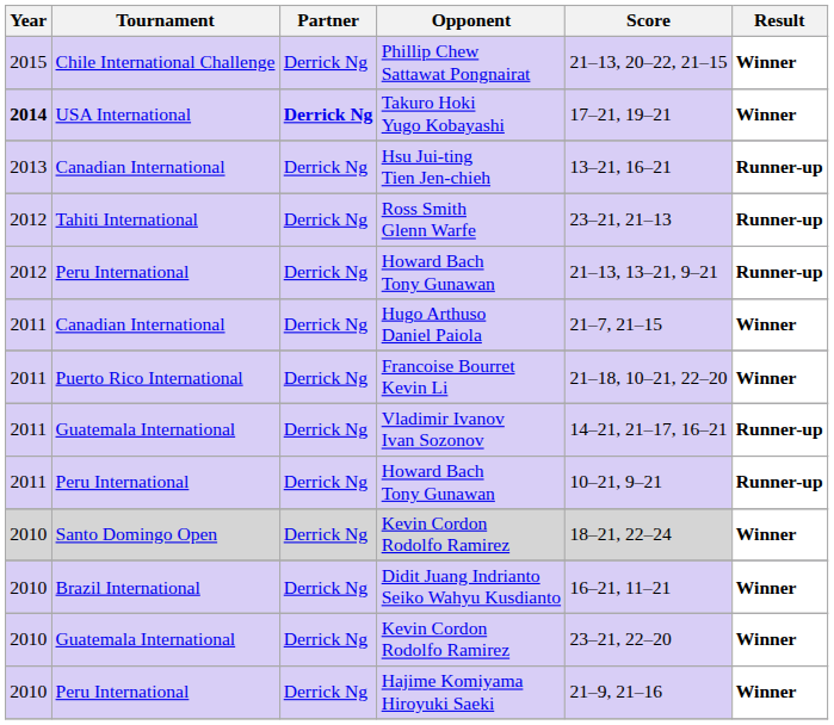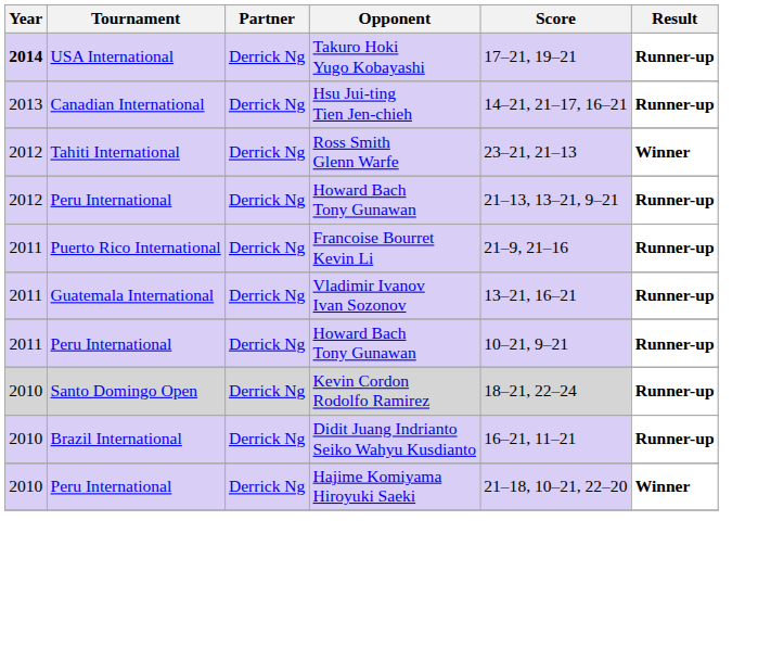- row: 2015 | Chile International Challenge | Derrick Ng | Phillip Chew Sattawat Pongnairat | 21–13, 20–22, 21–15 | Winner
Takuro Hoki Yugo Kobayashi | Partner: bold -> normal
Takuro Hoki Yugo Kobayashi | Result: Winner -> Runner-up
Hsu Jui-ting Tien Jen-chieh | Score: 13–21, 16–21 -> 14–21, 21–17, 16–21
Ross Smith Glenn Warfe | Result: Runner-up -> Winner
- row: 2011 | Canadian International | Derrick Ng | Hugo Arthuso Daniel Paiola | 21–7, 21–15 | Winner
Francoise Bourret Kevin Li | Score: 21–18, 10–21, 22–20 -> 21–9, 21–16
Francoise Bourret Kevin Li | Result: Winner -> Runner-up
Vladimir Ivanov Ivan Sozonov | Score: 14–21, 21–17, 16–21 -> 13–21, 16–21
Santo Domingo Open / Kevin Cordon Rodolfo Ramirez | Result: Winner -> Runner-up
Didit Juang Indrianto Seiko Wahyu Kusdianto | Result: Winner -> Runner-up
- row: 2010 | Guatemala International | Derrick Ng | Kevin Cordon Rodolfo Ramirez | 23–21, 22–20 | Winner
Hajime Komiyama Hiroyuki Saeki | Score: 21–9, 21–16 -> 21–18, 10–21, 22–20
